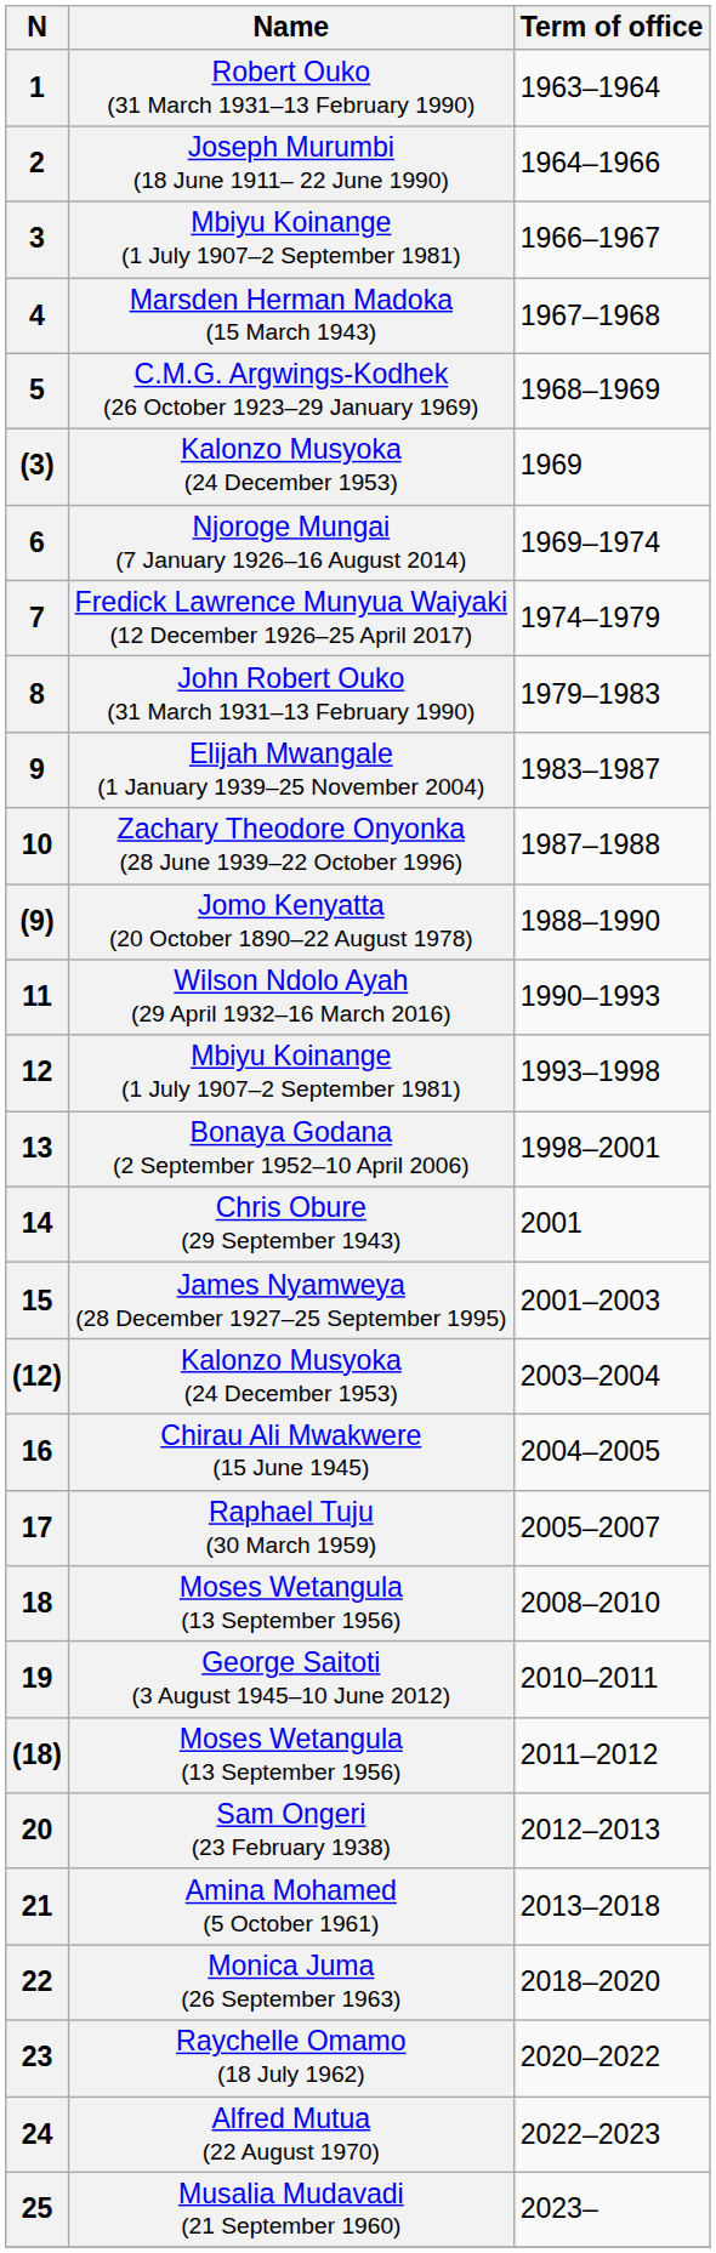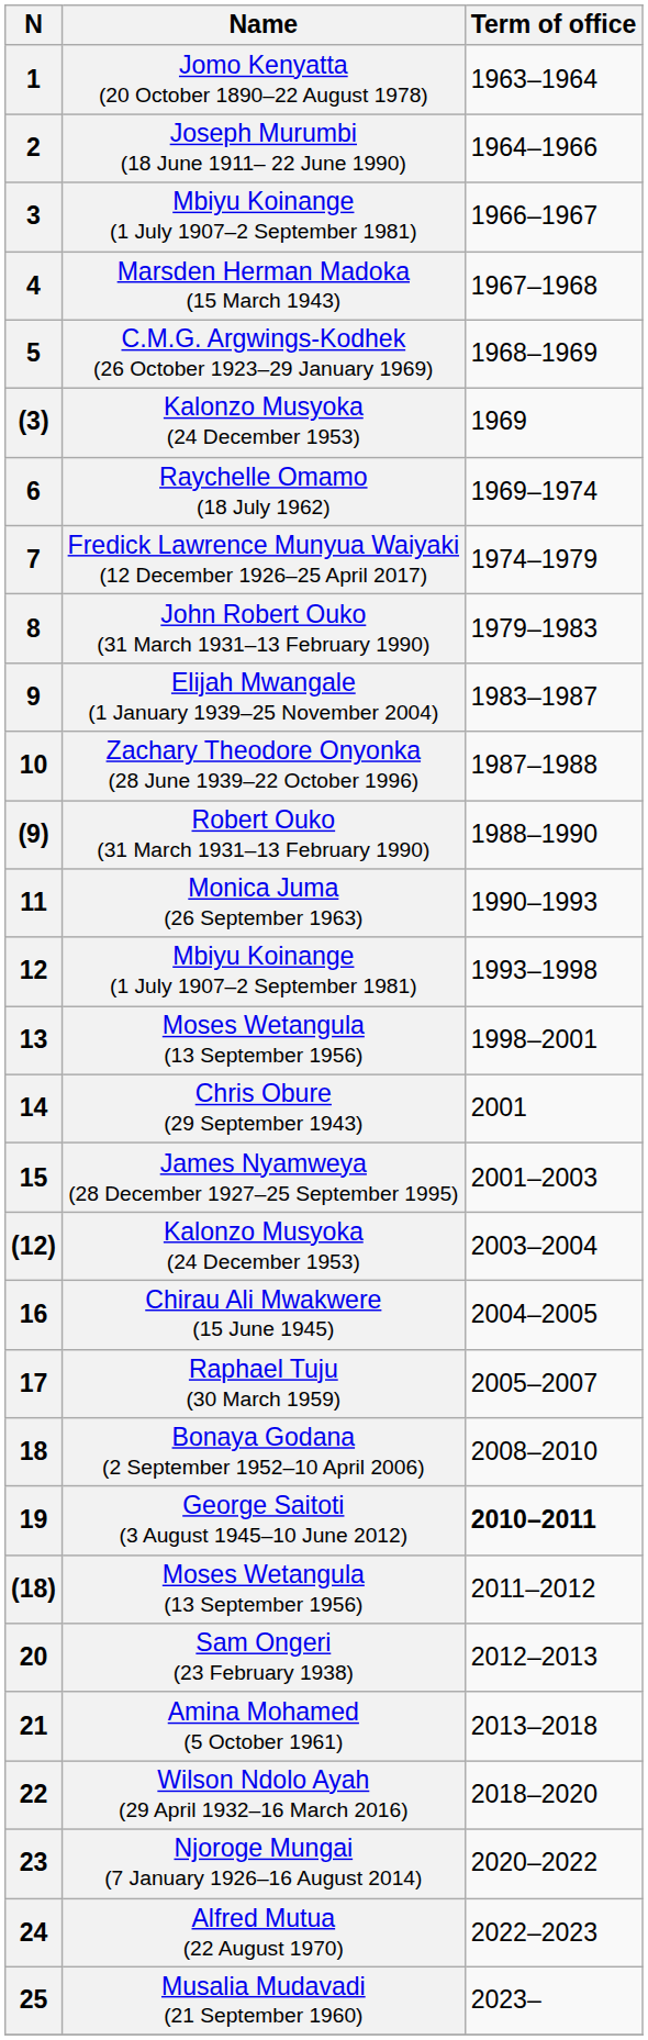1 | Name: Robert Ouko (31 March 1931–13 February 1990) -> Jomo Kenyatta (20 October 1890–22 August 1978)
6 | Name: Njoroge Mungai (7 January 1926–16 August 2014) -> Raychelle Omamo (18 July 1962)
(9) | Name: Jomo Kenyatta (20 October 1890–22 August 1978) -> Robert Ouko (31 March 1931–13 February 1990)
11 | Name: Wilson Ndolo Ayah (29 April 1932–16 March 2016) -> Monica Juma (26 September 1963)
13 | Name: Bonaya Godana (2 September 1952–10 April 2006) -> Moses Wetangula (13 September 1956)
18 | Name: Moses Wetangula (13 September 1956) -> Bonaya Godana (2 September 1952–10 April 2006)
19 | Term of office: normal -> bold
22 | Name: Monica Juma (26 September 1963) -> Wilson Ndolo Ayah (29 April 1932–16 March 2016)
23 | Name: Raychelle Omamo (18 July 1962) -> Njoroge Mungai (7 January 1926–16 August 2014)
